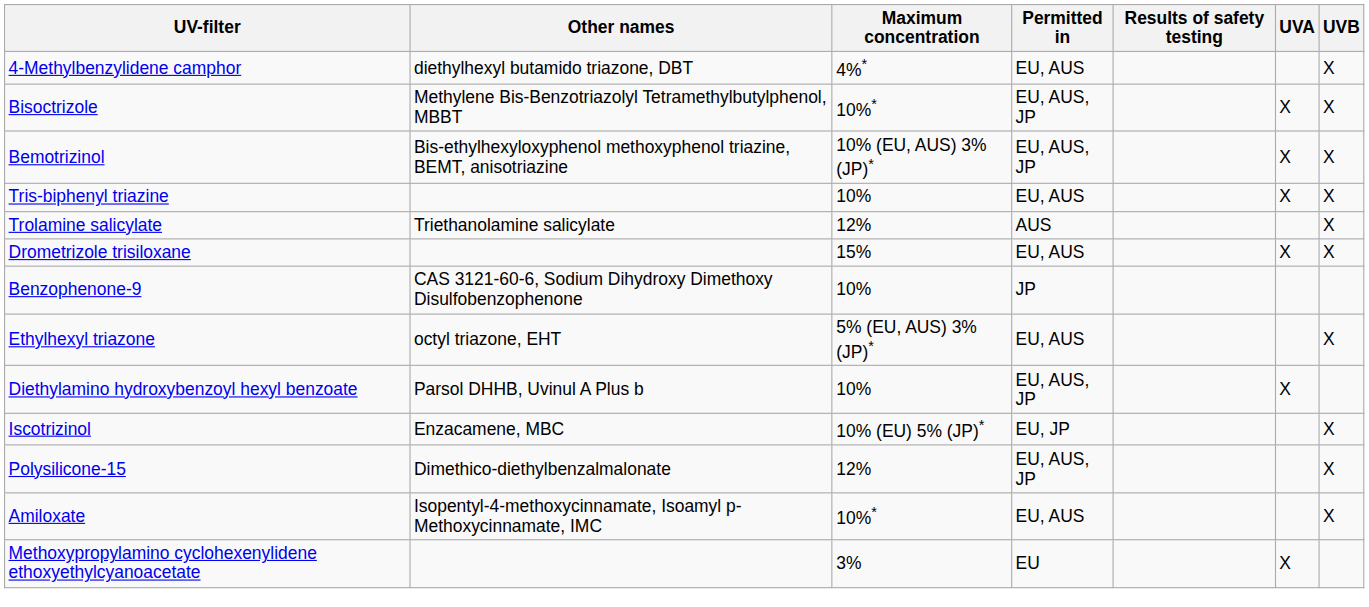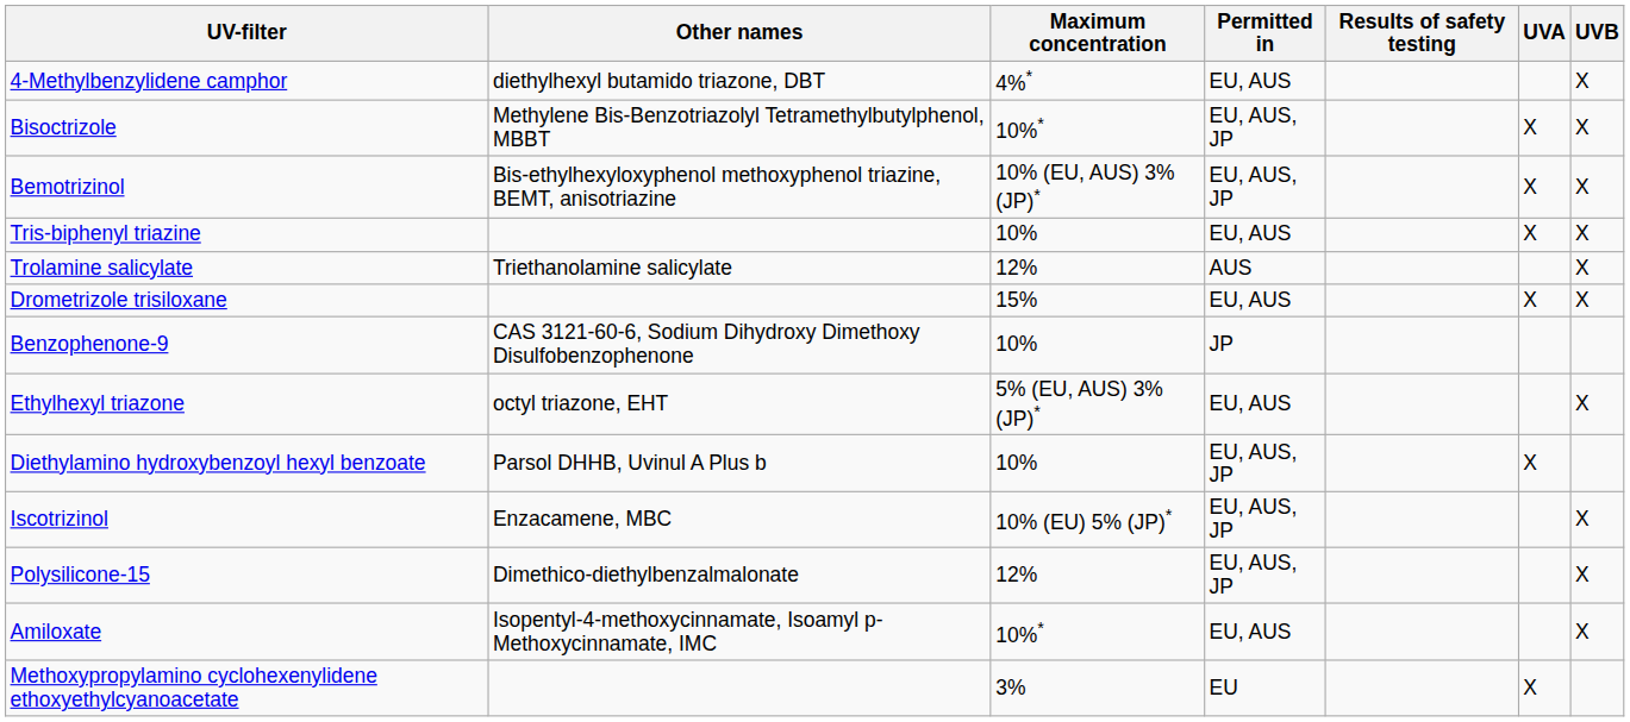Iscotrizinol | Permitted in: EU, JP -> EU, AUS, JP
